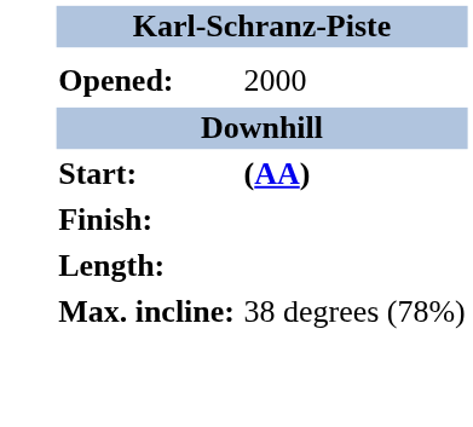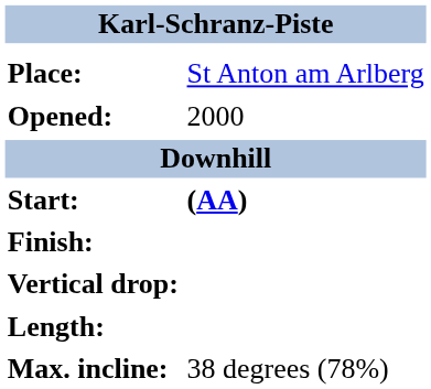+ row: Place: | St Anton am Arlberg
+ row: Vertical drop:
